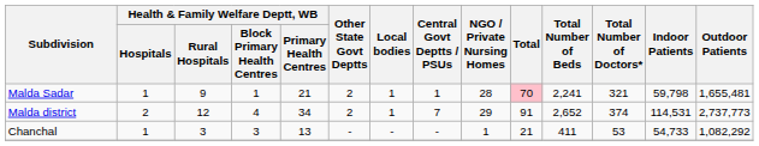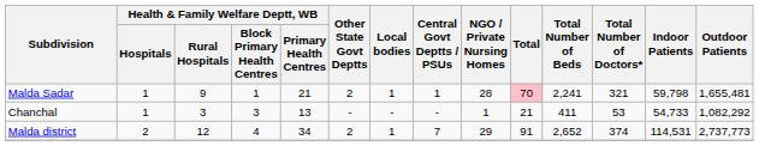rows swapped: Chanchal <-> Malda district
